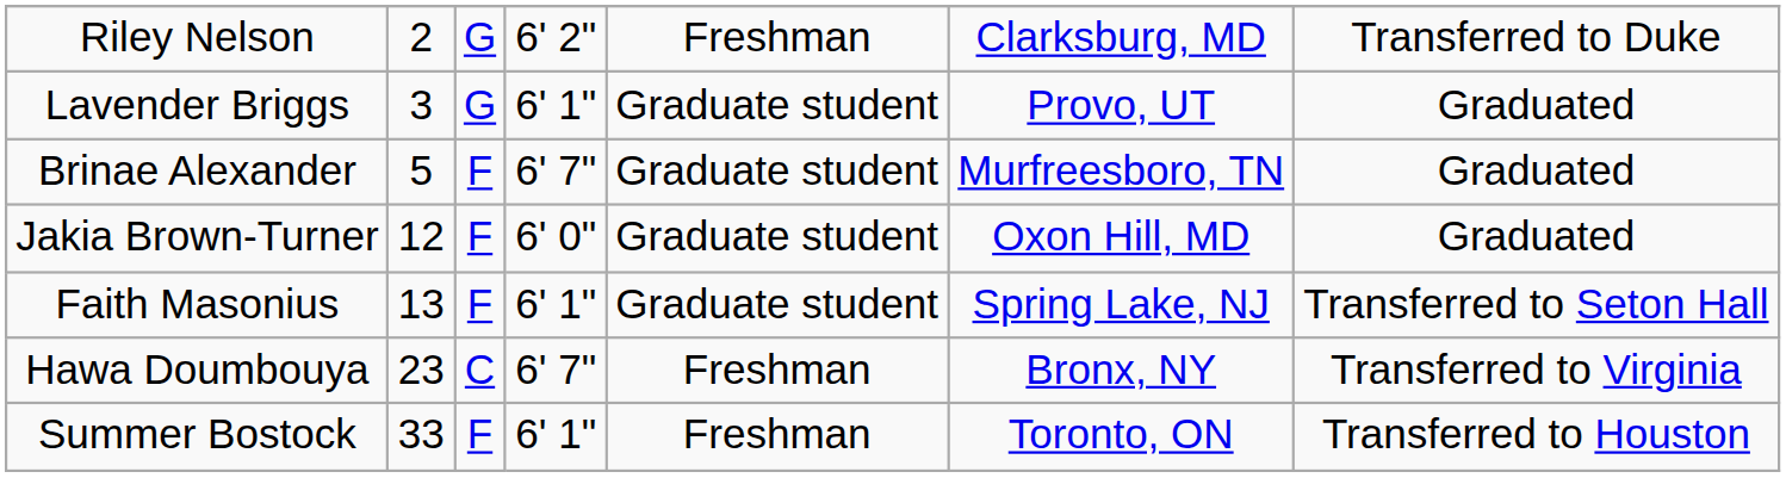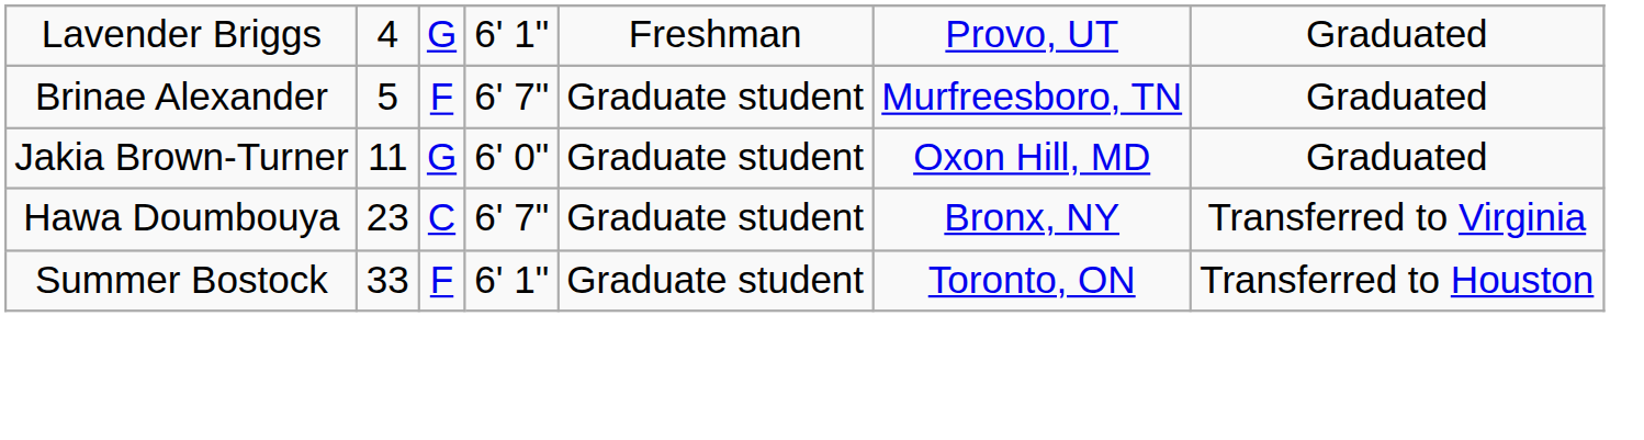- row: Riley Nelson | 2 | G | 6' 2" | Freshman | Clarksburg, MD | Transferred to Duke
Lavender Briggs | column 2: 3 -> 4
Lavender Briggs | column 5: Graduate student -> Freshman
Jakia Brown-Turner | column 2: 12 -> 11
Jakia Brown-Turner | column 3: F -> G
- row: Faith Masonius | 13 | F | 6' 1" | Graduate student | Spring Lake, NJ | Transferred to Seton Hall
Hawa Doumbouya | column 5: Freshman -> Graduate student
Summer Bostock | column 5: Freshman -> Graduate student
